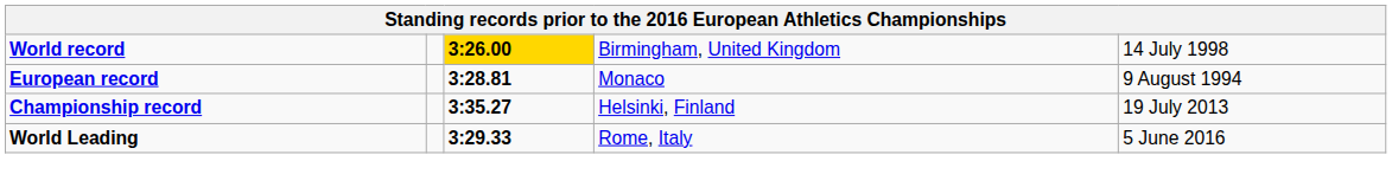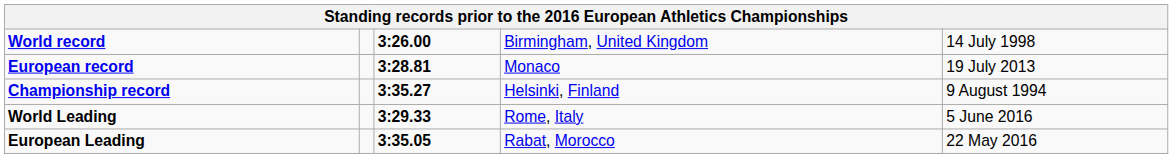World record | column 3: gold background -> no background
European record | column 5: 9 August 1994 -> 19 July 2013
Championship record | column 5: 19 July 2013 -> 9 August 1994
+ row: European Leading | 3:35.05 | Rabat, Morocco | 22 May 2016
